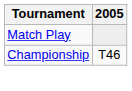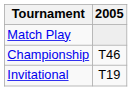+ row: Invitational | T19
